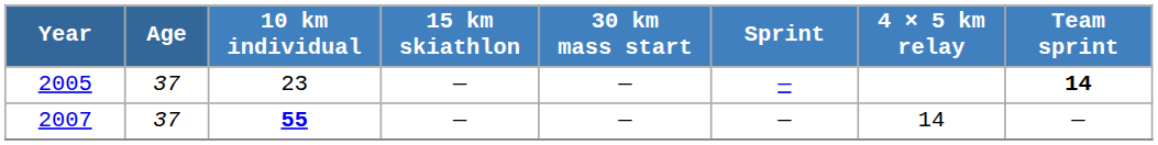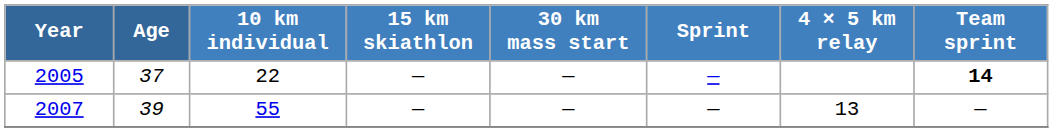2005 | 10 km individual: 23 -> 22
2007 | Age: 37 -> 39
2007 | 10 km individual: bold -> normal
2007 | 4 × 5 km relay: 14 -> 13
